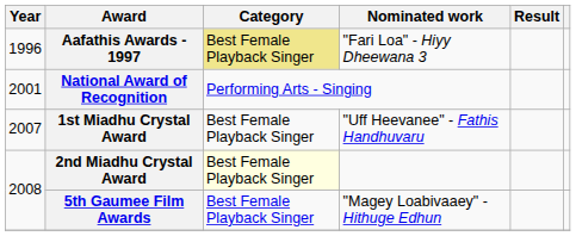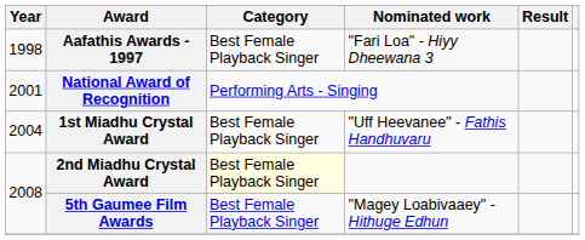Aafathis Awards - 1997 | Year: 1996 -> 1998
Aafathis Awards - 1997 | Category: khaki background -> no background
1st Miadhu Crystal Award | Year: 2007 -> 2004
